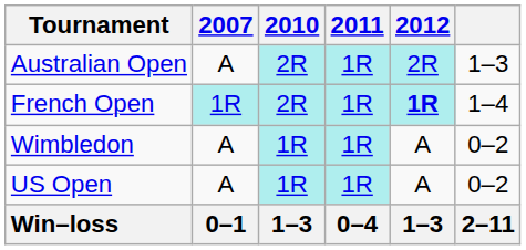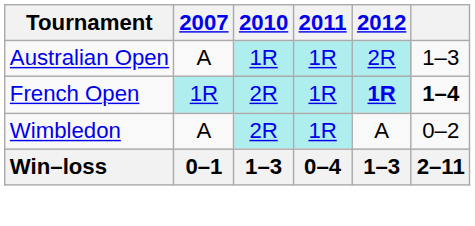Australian Open | 2010: 2R -> 1R
French Open | column 6: normal -> bold
Wimbledon | 2010: 1R -> 2R
- row: US Open | A | 1R | 1R | A | 0–2
